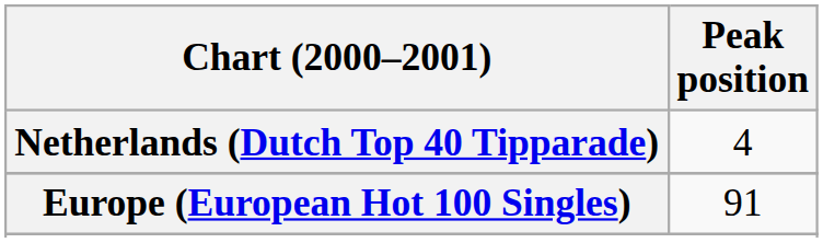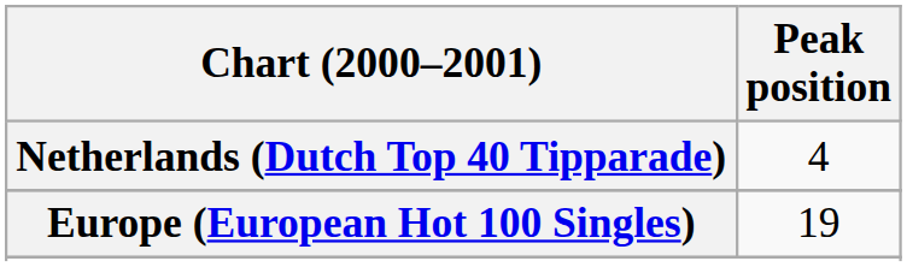Europe (European Hot 100 Singles) | Peak position: 91 -> 19
